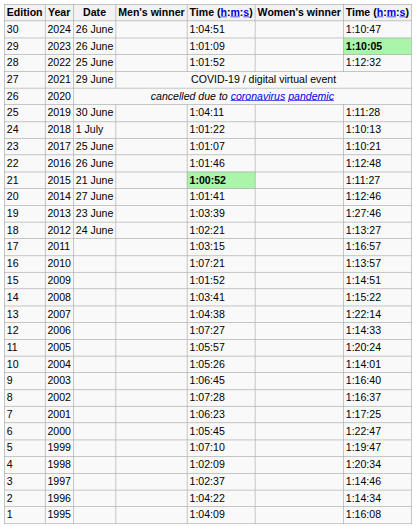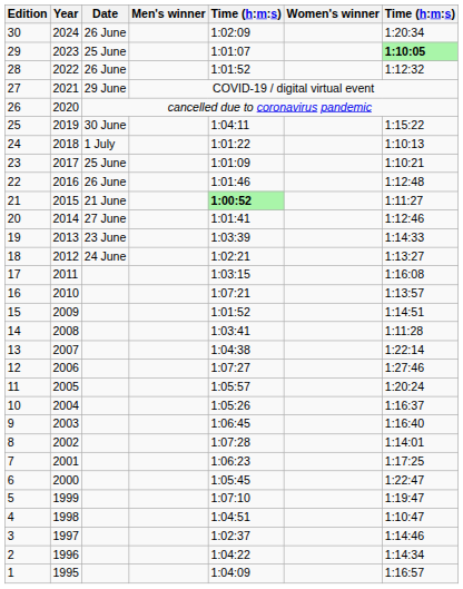30 | column 5: 1:04:51 -> 1:02:09
30 | column 7: 1:10:47 -> 1:20:34
29 | Date: 26 June -> 25 June
29 | column 5: 1:01:09 -> 1:01:07
28 | Date: 25 June -> 26 June
25 | column 7: 1:11:28 -> 1:15:22
23 | column 5: 1:01:07 -> 1:01:09
19 | column 7: 1:27:46 -> 1:14:33
17 | column 7: 1:16:57 -> 1:16:08
14 | column 7: 1:15:22 -> 1:11:28
12 | column 7: 1:14:33 -> 1:27:46
10 | column 7: 1:14:01 -> 1:16:37
8 | column 7: 1:16:37 -> 1:14:01
4 | column 5: 1:02:09 -> 1:04:51
4 | column 7: 1:20:34 -> 1:10:47
1 | column 7: 1:16:08 -> 1:16:57
